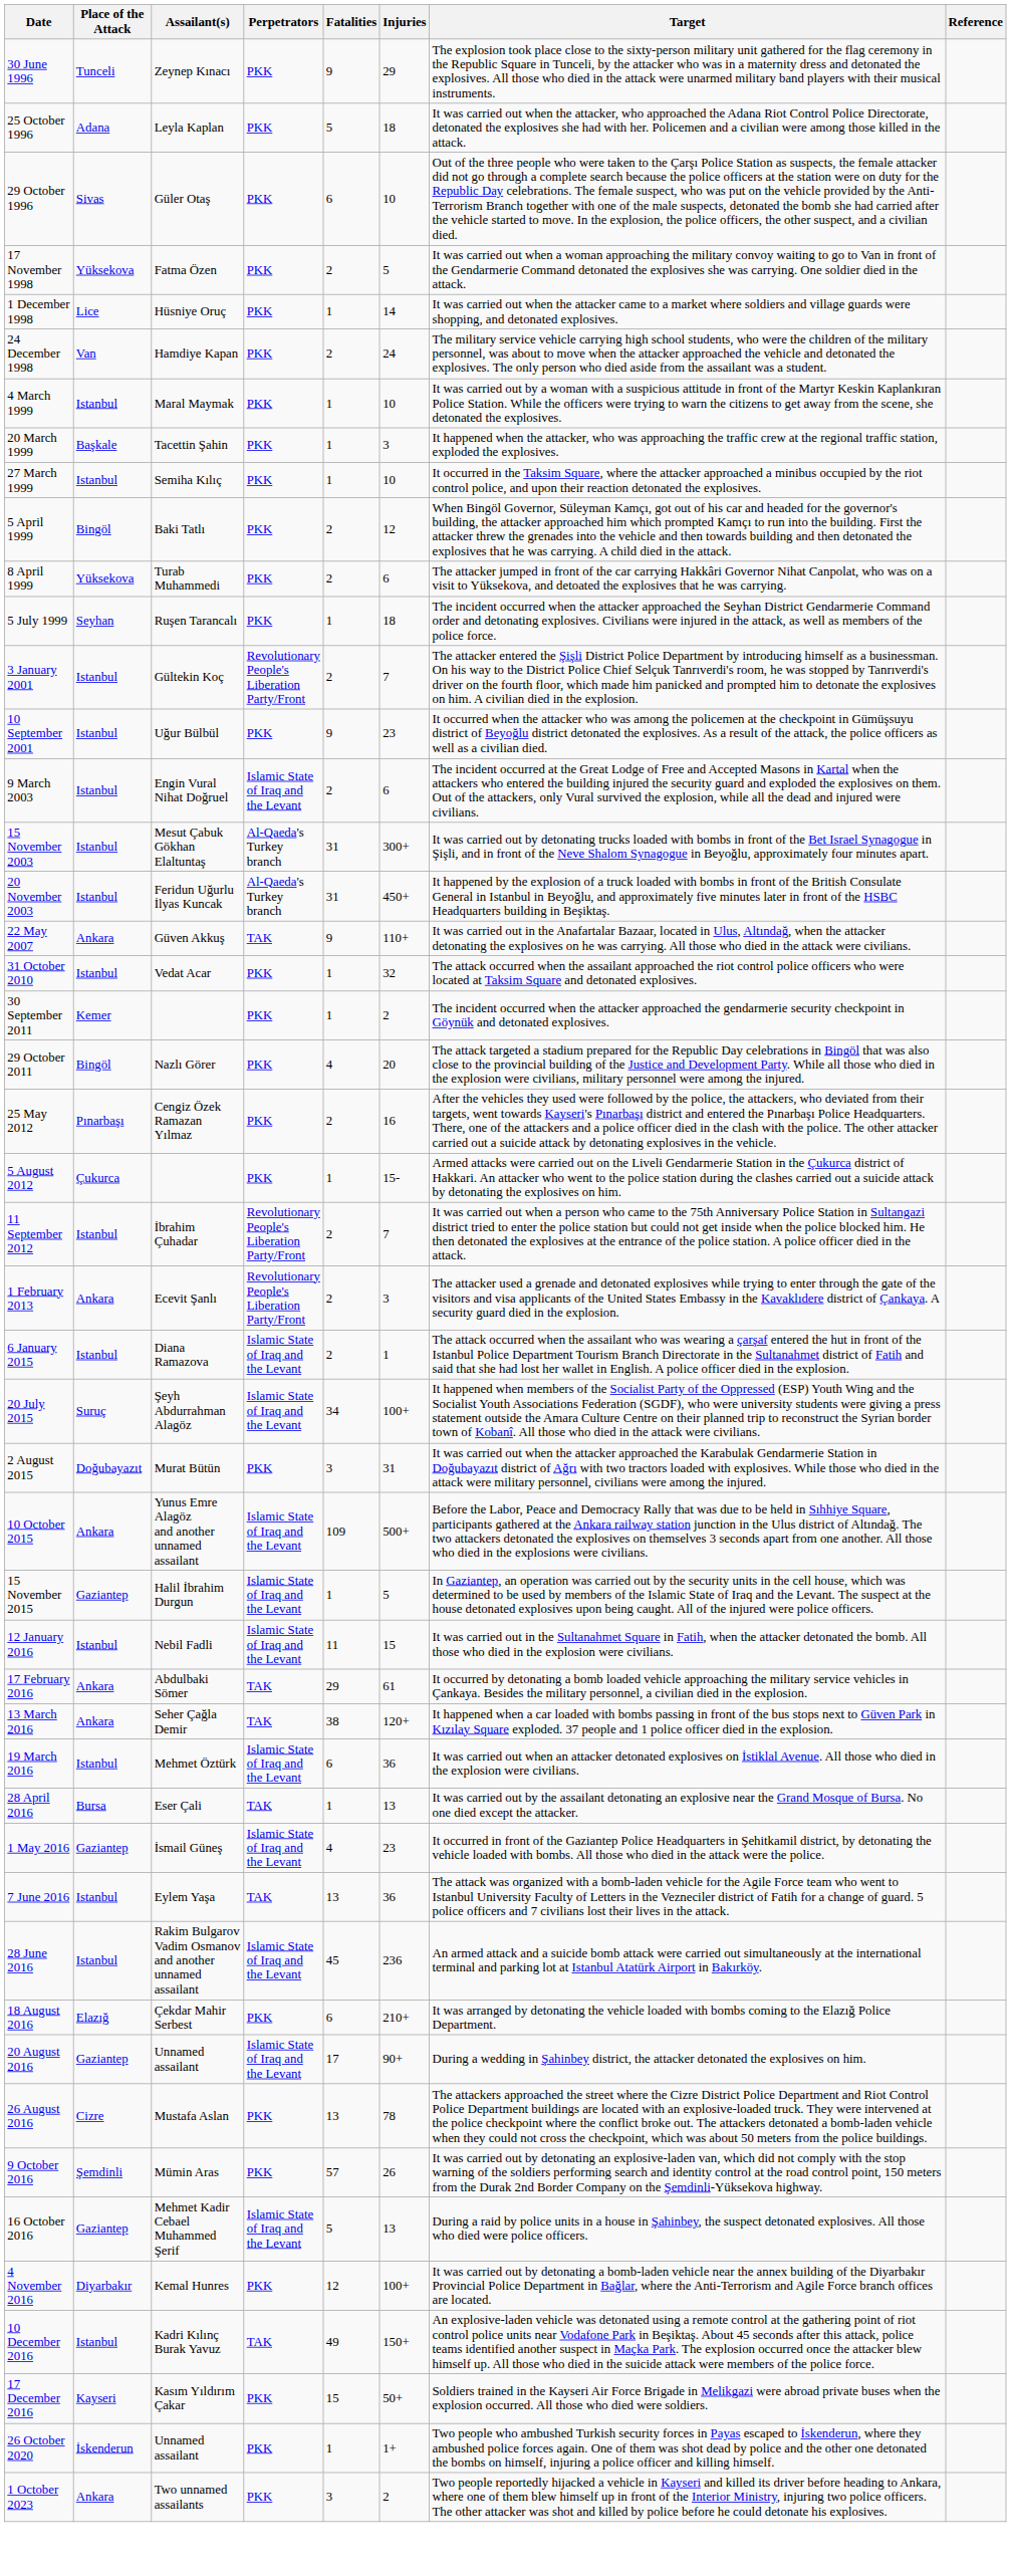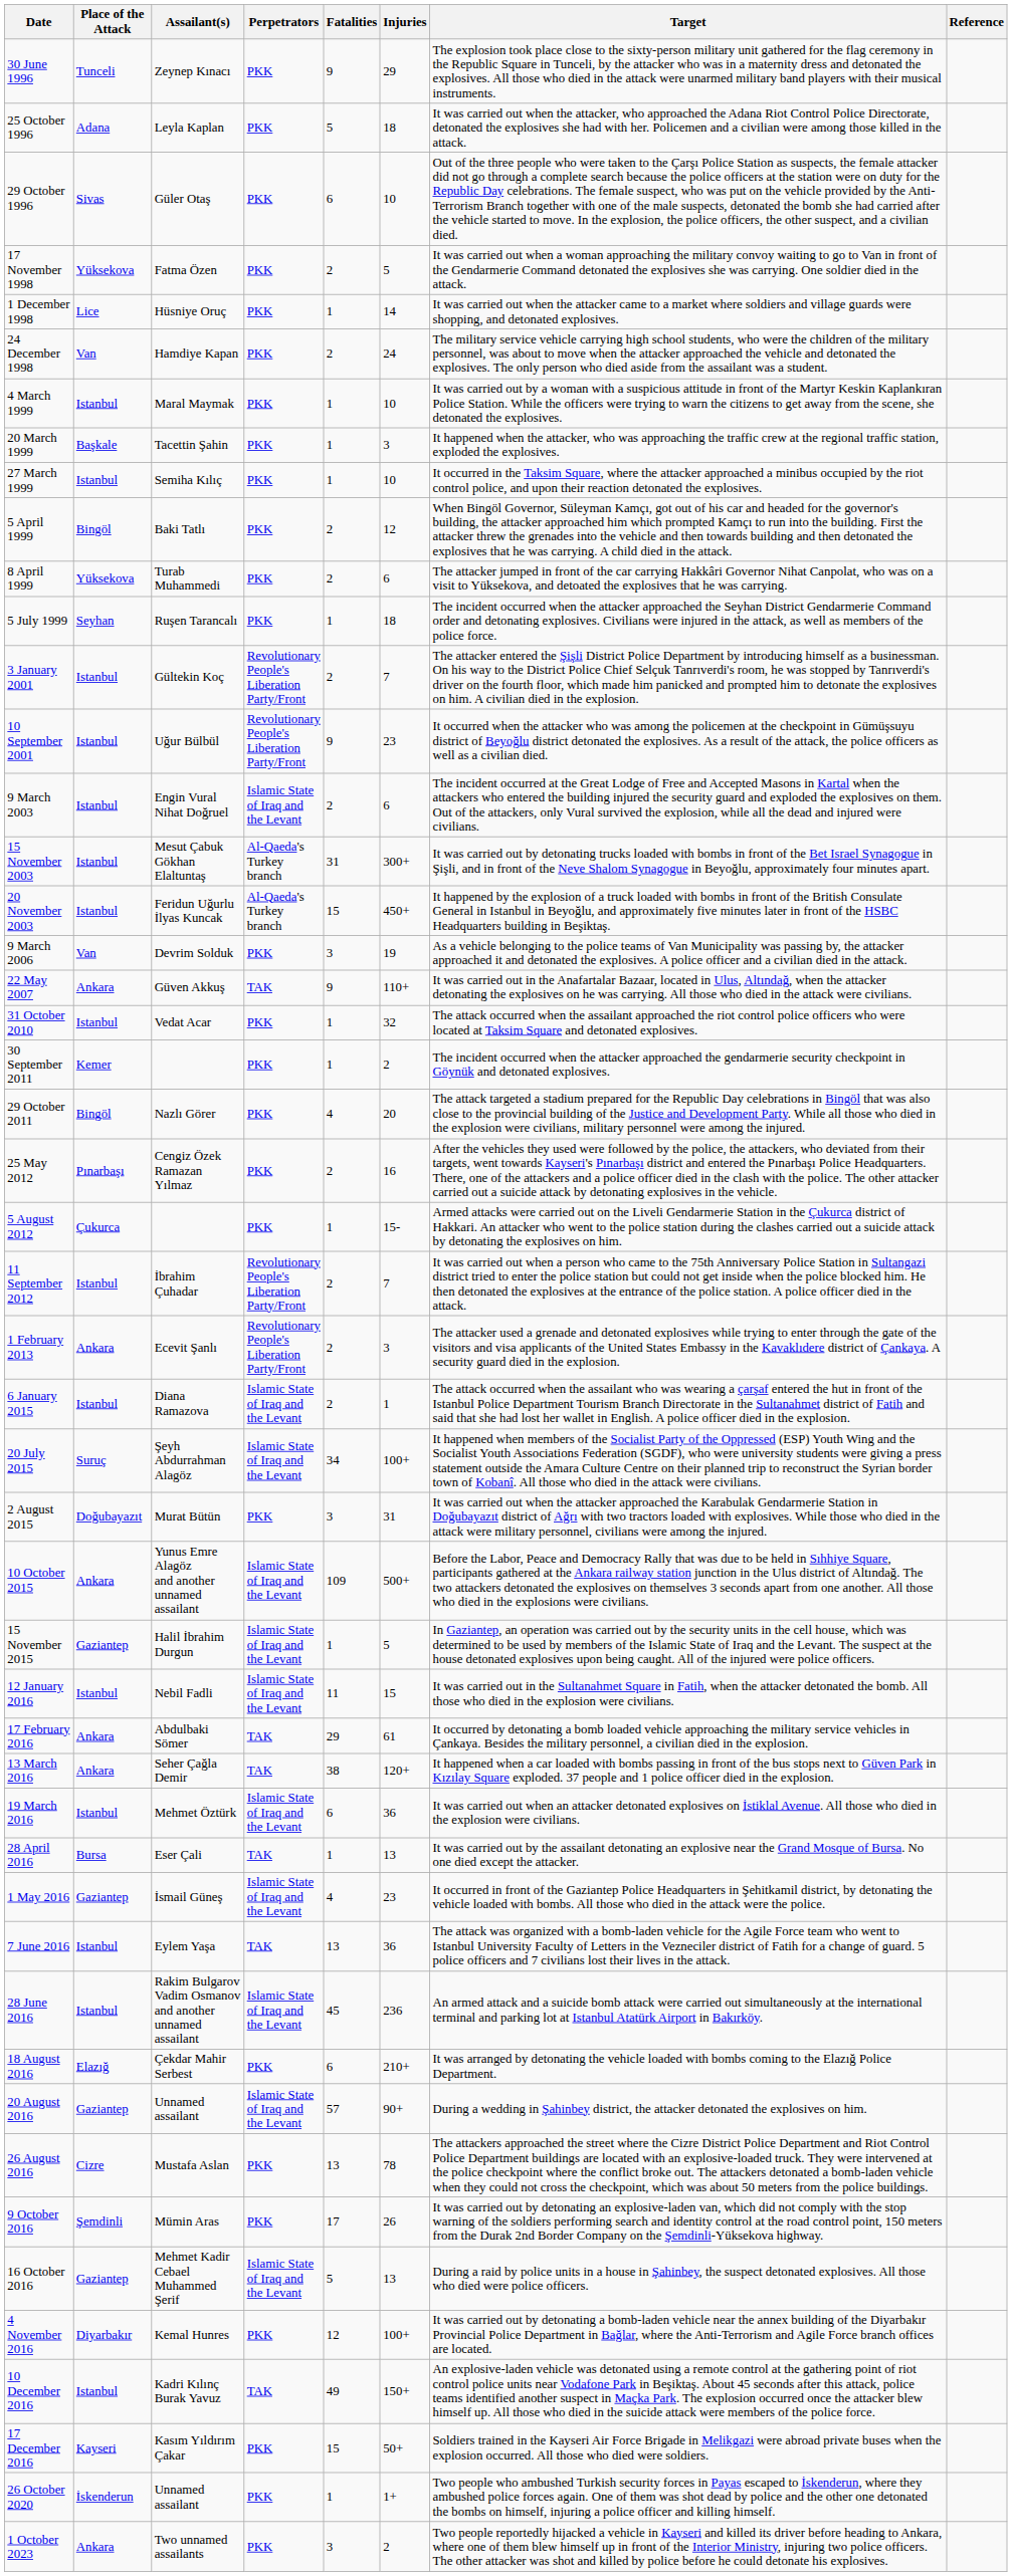10 September 2001 | Perpetrators: PKK -> Revolutionary People's Liberation Party/Front
20 November 2003 | Fatalities: 31 -> 15
+ row: 9 March 2006 | Van | Devrim Solduk | PKK | 3 | 19 | As a vehicle belonging to the police teams of Van Municipality was passing by, the attacker approached it and detonated the explosives. A police officer and a civilian died in the attack.
20 August 2016 | Fatalities: 17 -> 57
9 October 2016 | Fatalities: 57 -> 17
